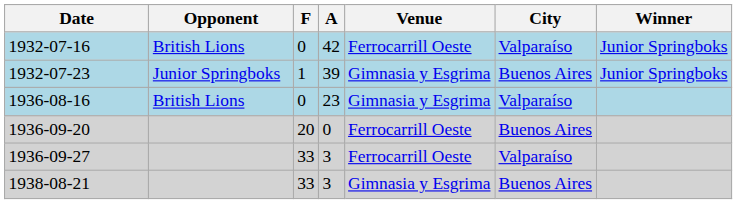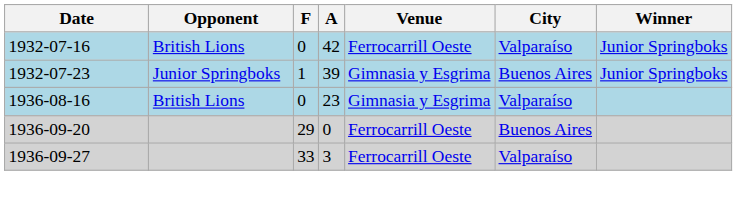1936-09-20 | F: 20 -> 29
- row: 1938-08-21 | 33 | 3 | Gimnasia y Esgrima | Buenos Aires
